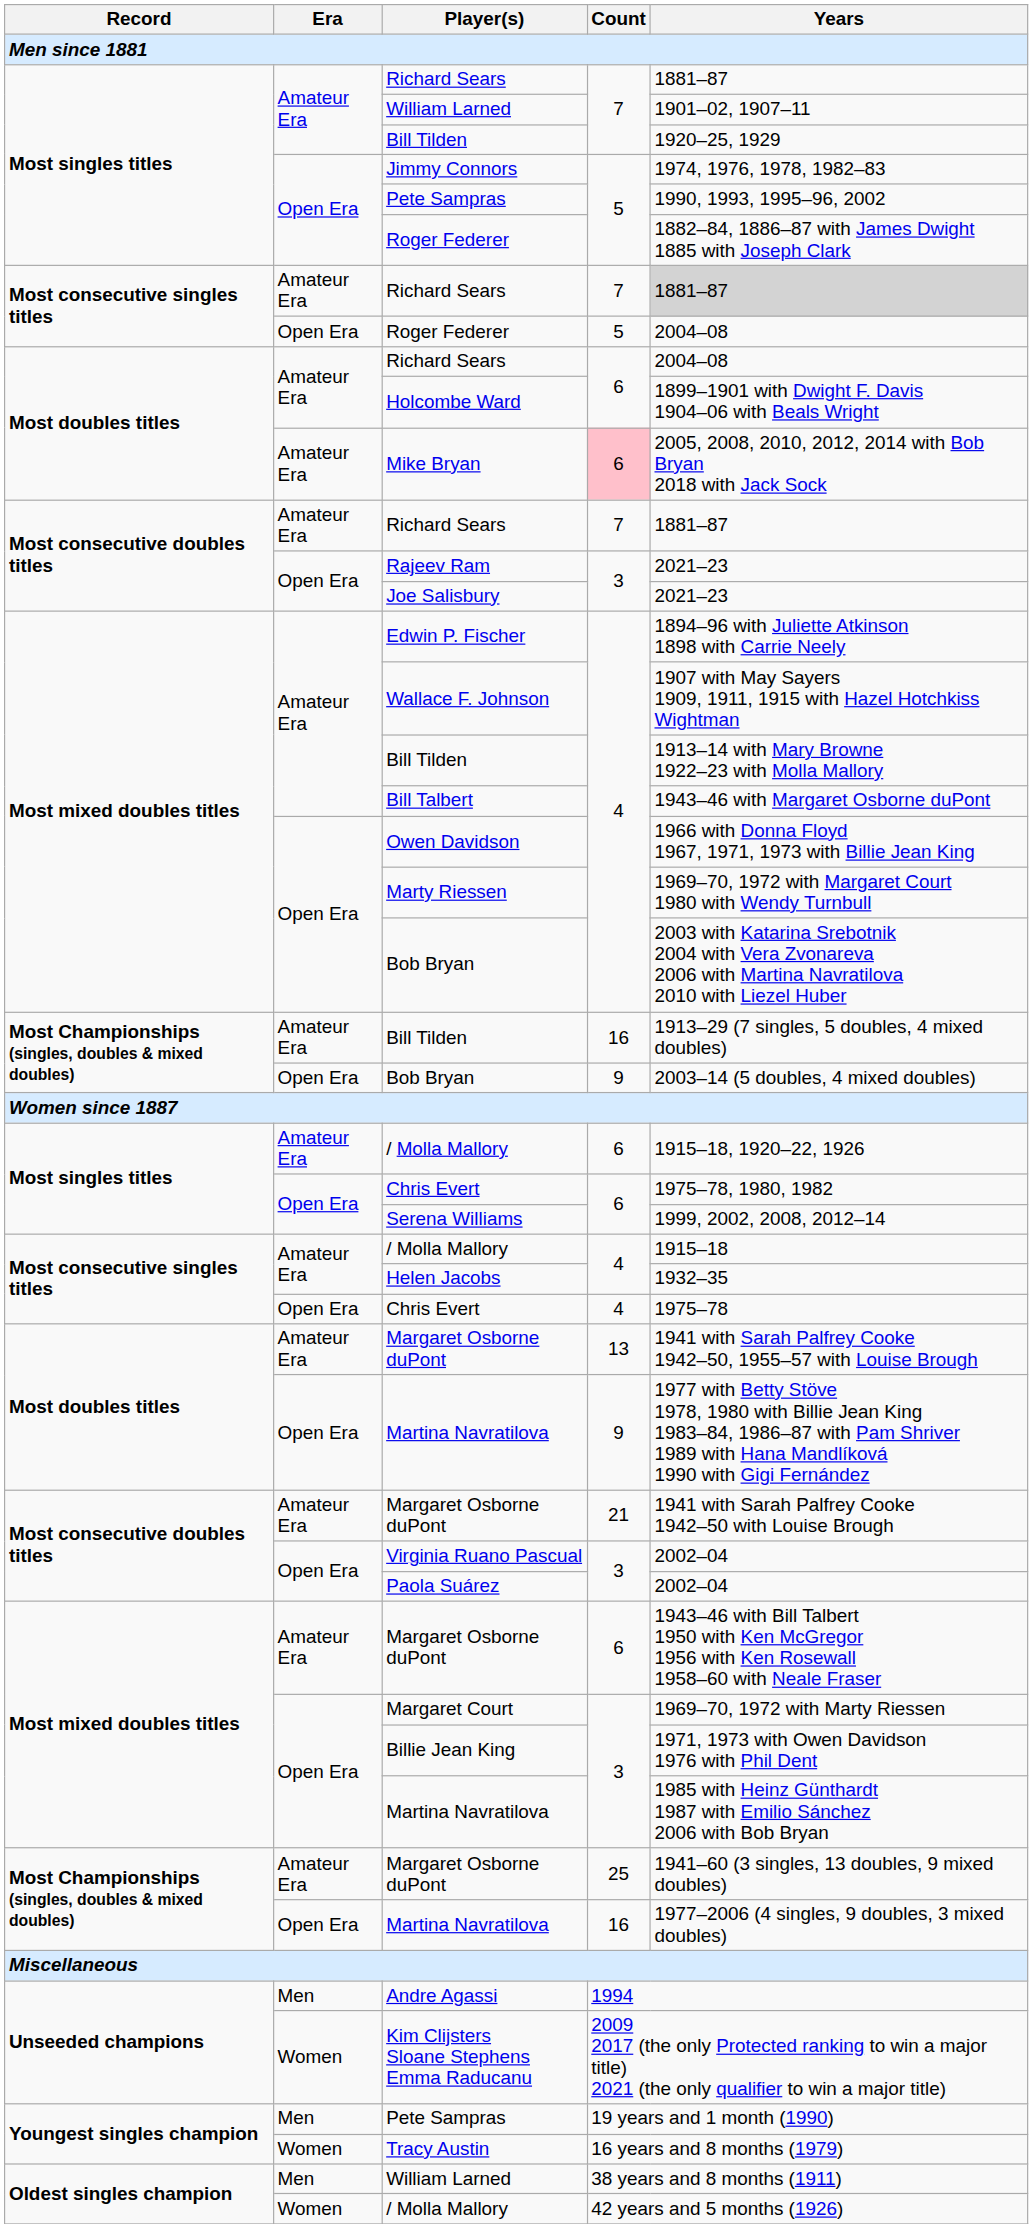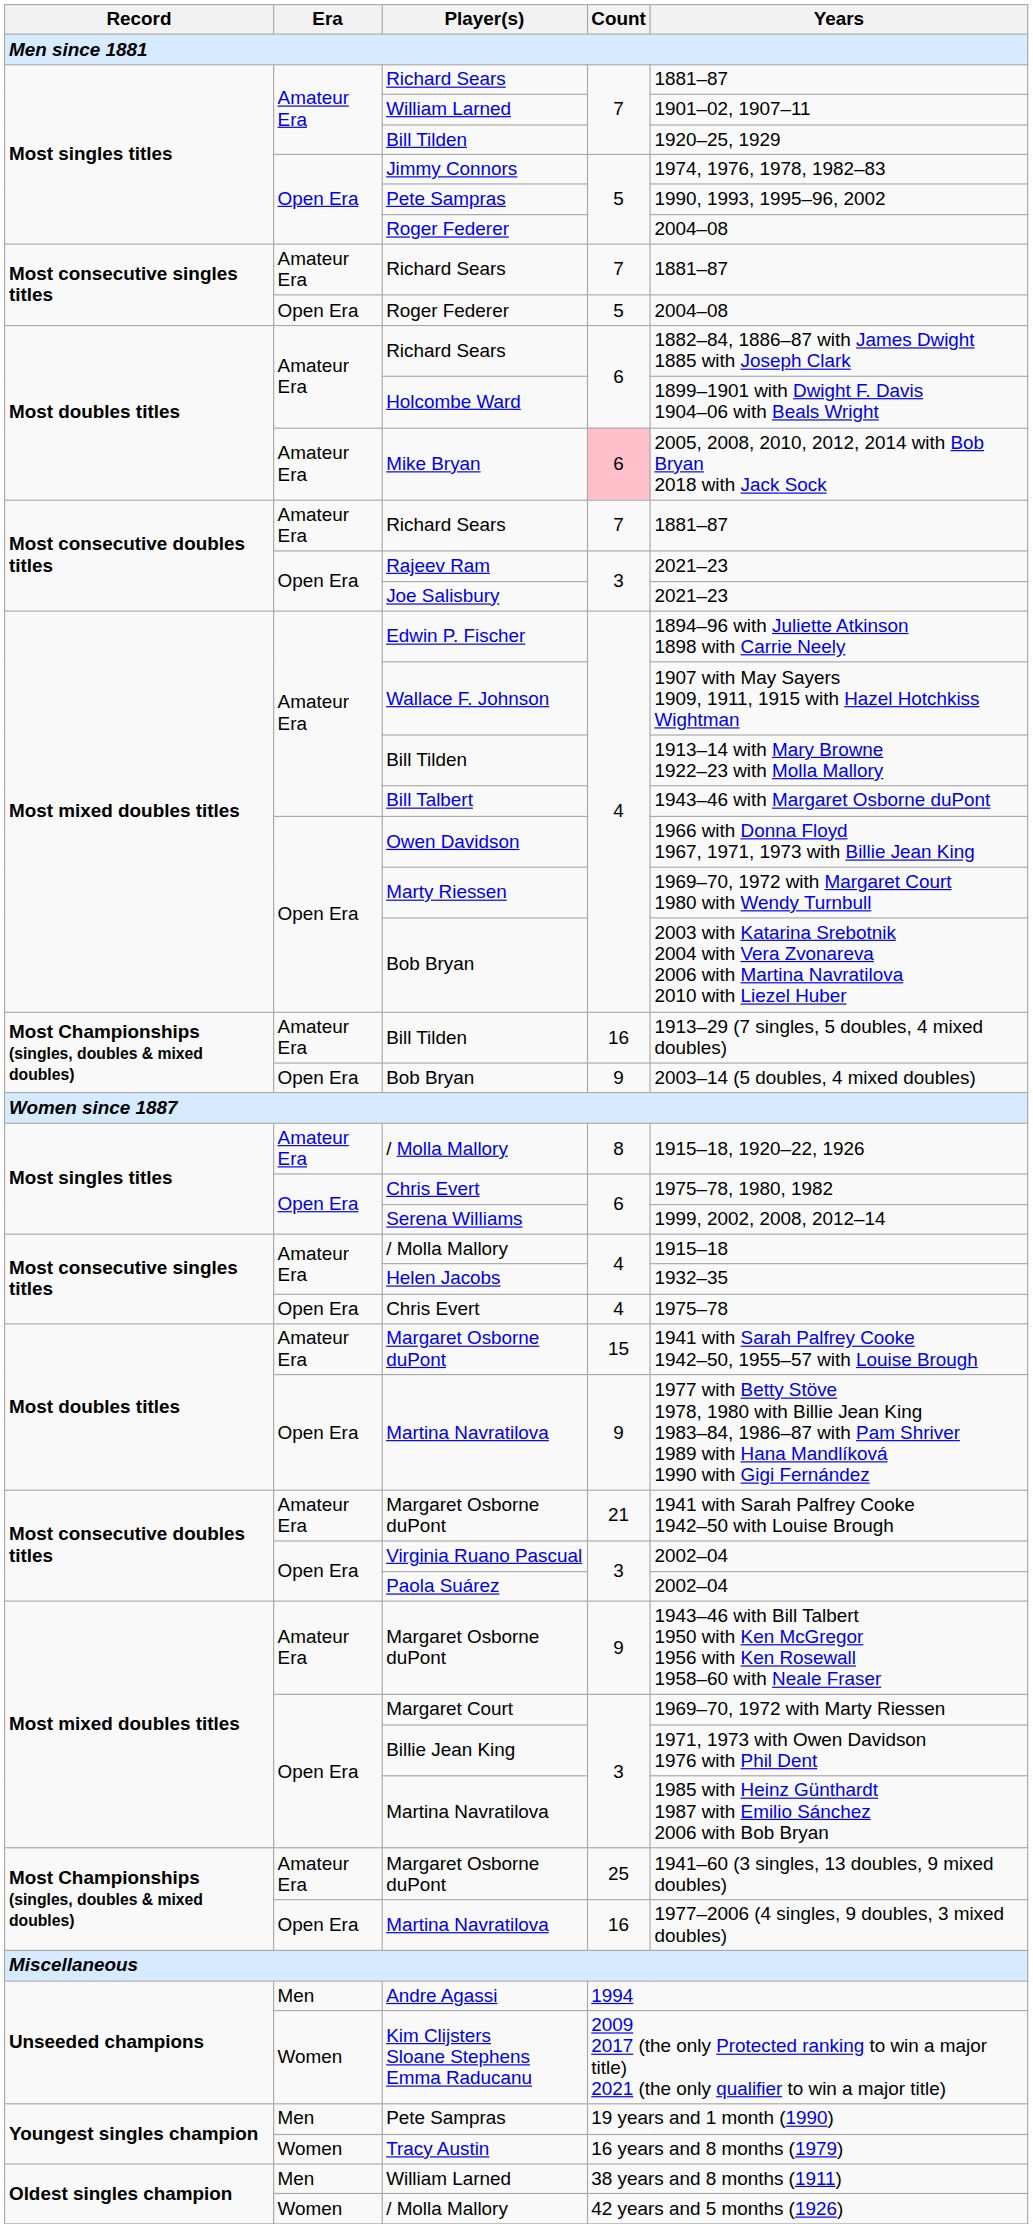Most singles titles / Roger Federer | Years: 1882–84, 1886–87 with James Dwight 1885 with Joseph Clark -> 2004–08
Most consecutive singles titles / Richard Sears | Years: lightgrey background -> no background
Most doubles titles / Richard Sears | Years: 2004–08 -> 1882–84, 1886–87 with James Dwight 1885 with Joseph Clark
Most singles titles / / Molla Mallory | Count: 6 -> 8
Most doubles titles / Margaret Osborne duPont | Count: 13 -> 15
Most mixed doubles titles / Margaret Osborne duPont | Count: 6 -> 9
